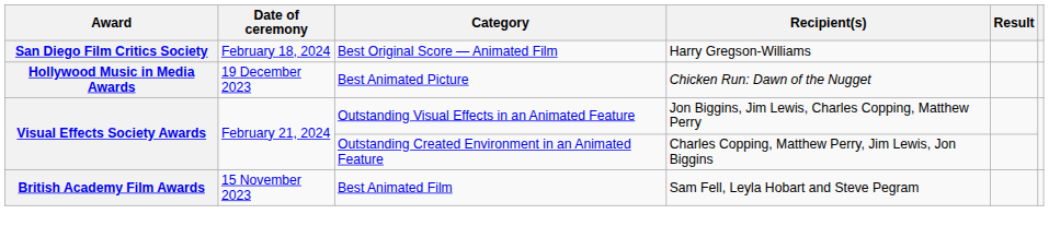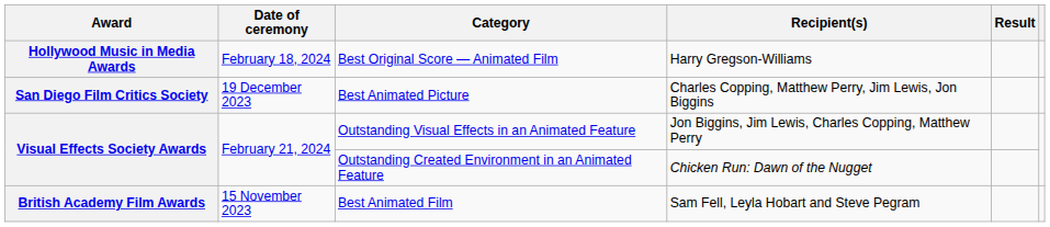Best Original Score — Animated Film | Award: San Diego Film Critics Society -> Hollywood Music in Media Awards
Best Animated Picture | Award: Hollywood Music in Media Awards -> San Diego Film Critics Society
Best Animated Picture | Recipient(s): Chicken Run: Dawn of the Nugget -> Charles Copping, Matthew Perry, Jim Lewis, Jon Biggins
Outstanding Created Environment in an Animated Feature | Recipient(s): Charles Copping, Matthew Perry, Jim Lewis, Jon Biggins -> Chicken Run: Dawn of the Nugget
